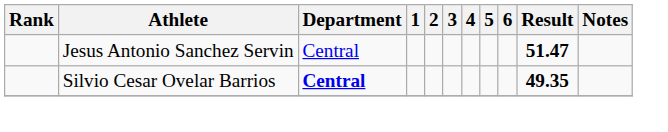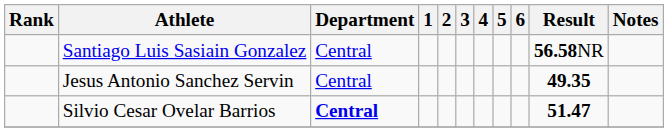+ row: Santiago Luis Sasiain Gonzalez | Central | 56.58NR
Jesus Antonio Sanchez Servin | Result: 51.47 -> 49.35
Silvio Cesar Ovelar Barrios | Result: 49.35 -> 51.47
